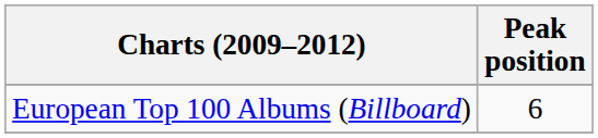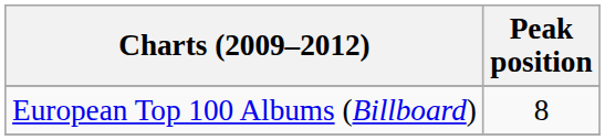European Top 100 Albums (Billboard) | Peak position: 6 -> 8
